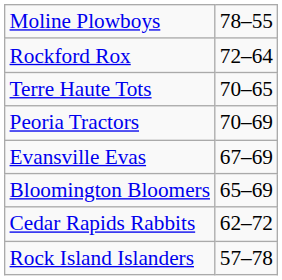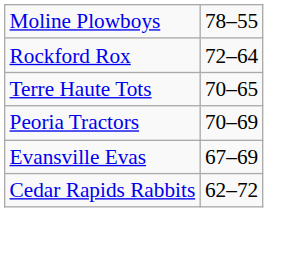- row: Bloomington Bloomers | 65–69
- row: Rock Island Islanders | 57–78
